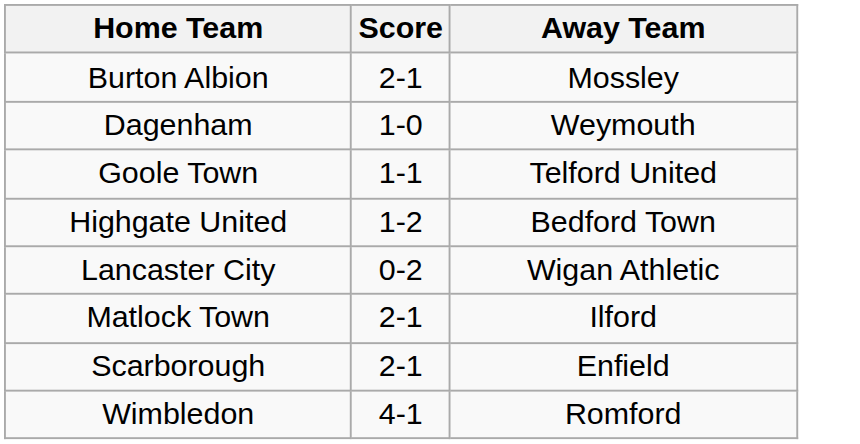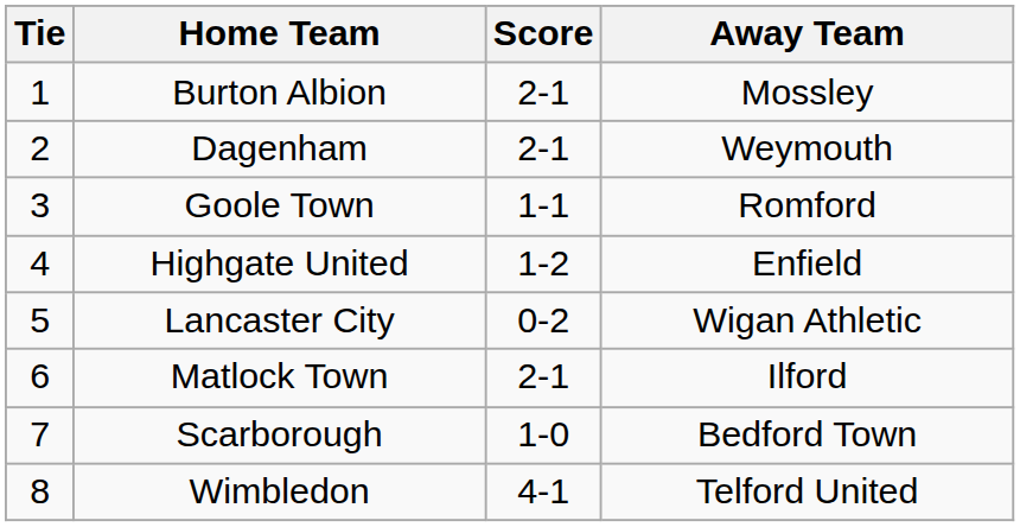+ column: Tie | 1 | 2 | 3 | 4 | 5 | 6 | 7 | 8
Dagenham | Score: 1-0 -> 2-1
Goole Town | Away Team: Telford United -> Romford
Highgate United | Away Team: Bedford Town -> Enfield
Scarborough | Score: 2-1 -> 1-0
Scarborough | Away Team: Enfield -> Bedford Town
Wimbledon | Away Team: Romford -> Telford United
